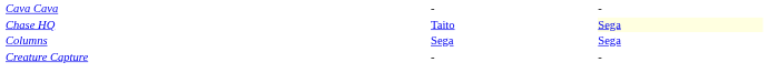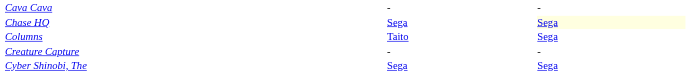Chase HQ | column 2: Taito -> Sega
Columns | column 2: Sega -> Taito
+ row: Cyber Shinobi, The | Sega | Sega
